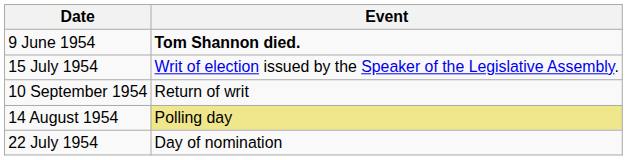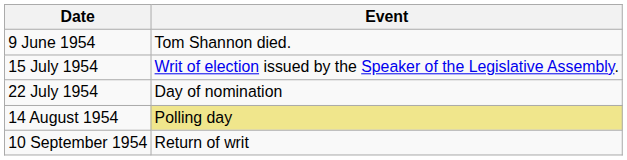9 June 1954 | Event: bold -> normal
rows swapped: 22 July 1954 <-> 10 September 1954
